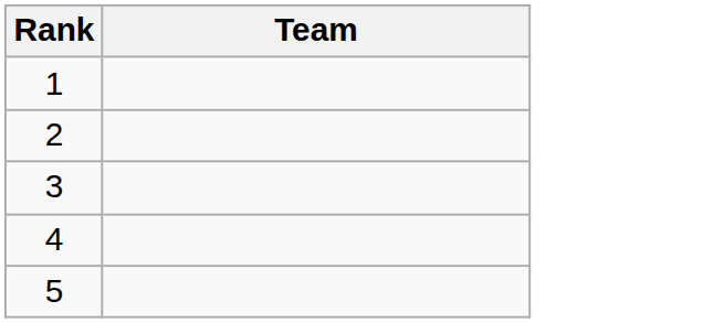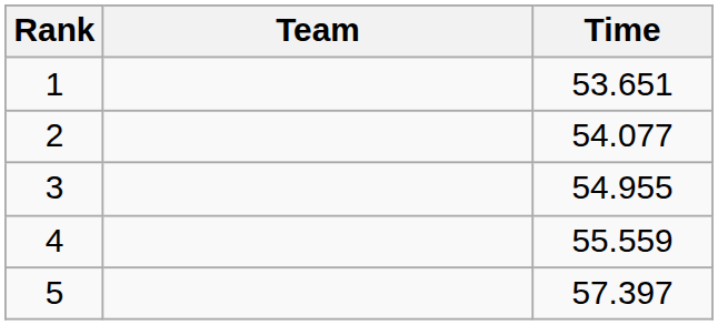+ column: Time | 53.651 | 54.077 | 54.955 | 55.559 | 57.397
